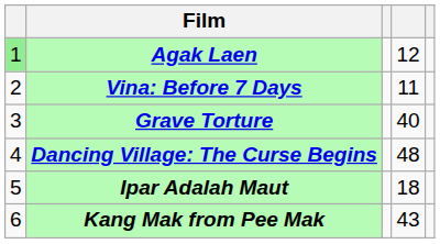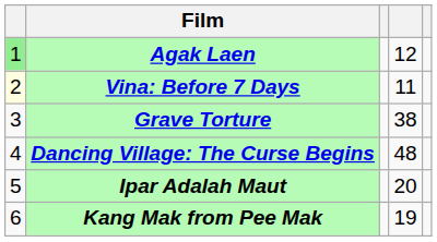Vina: Before 7 Days | column 1: no background -> lightyellow background
Grave Torture | column 4: 40 -> 38
Ipar Adalah Maut | column 4: 18 -> 20
Kang Mak from Pee Mak | column 4: 43 -> 19
